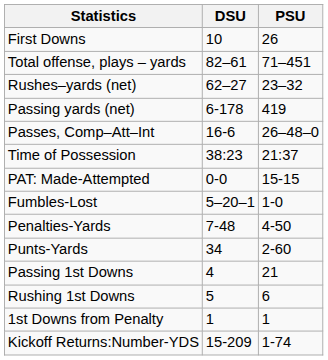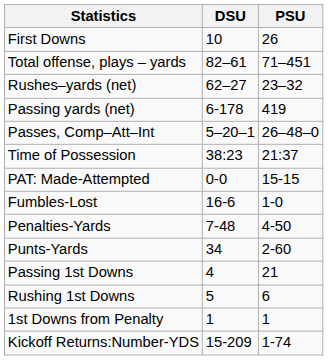Passes, Comp–Att–Int | DSU: 16-6 -> 5–20–1
Fumbles-Lost | DSU: 5–20–1 -> 16-6
